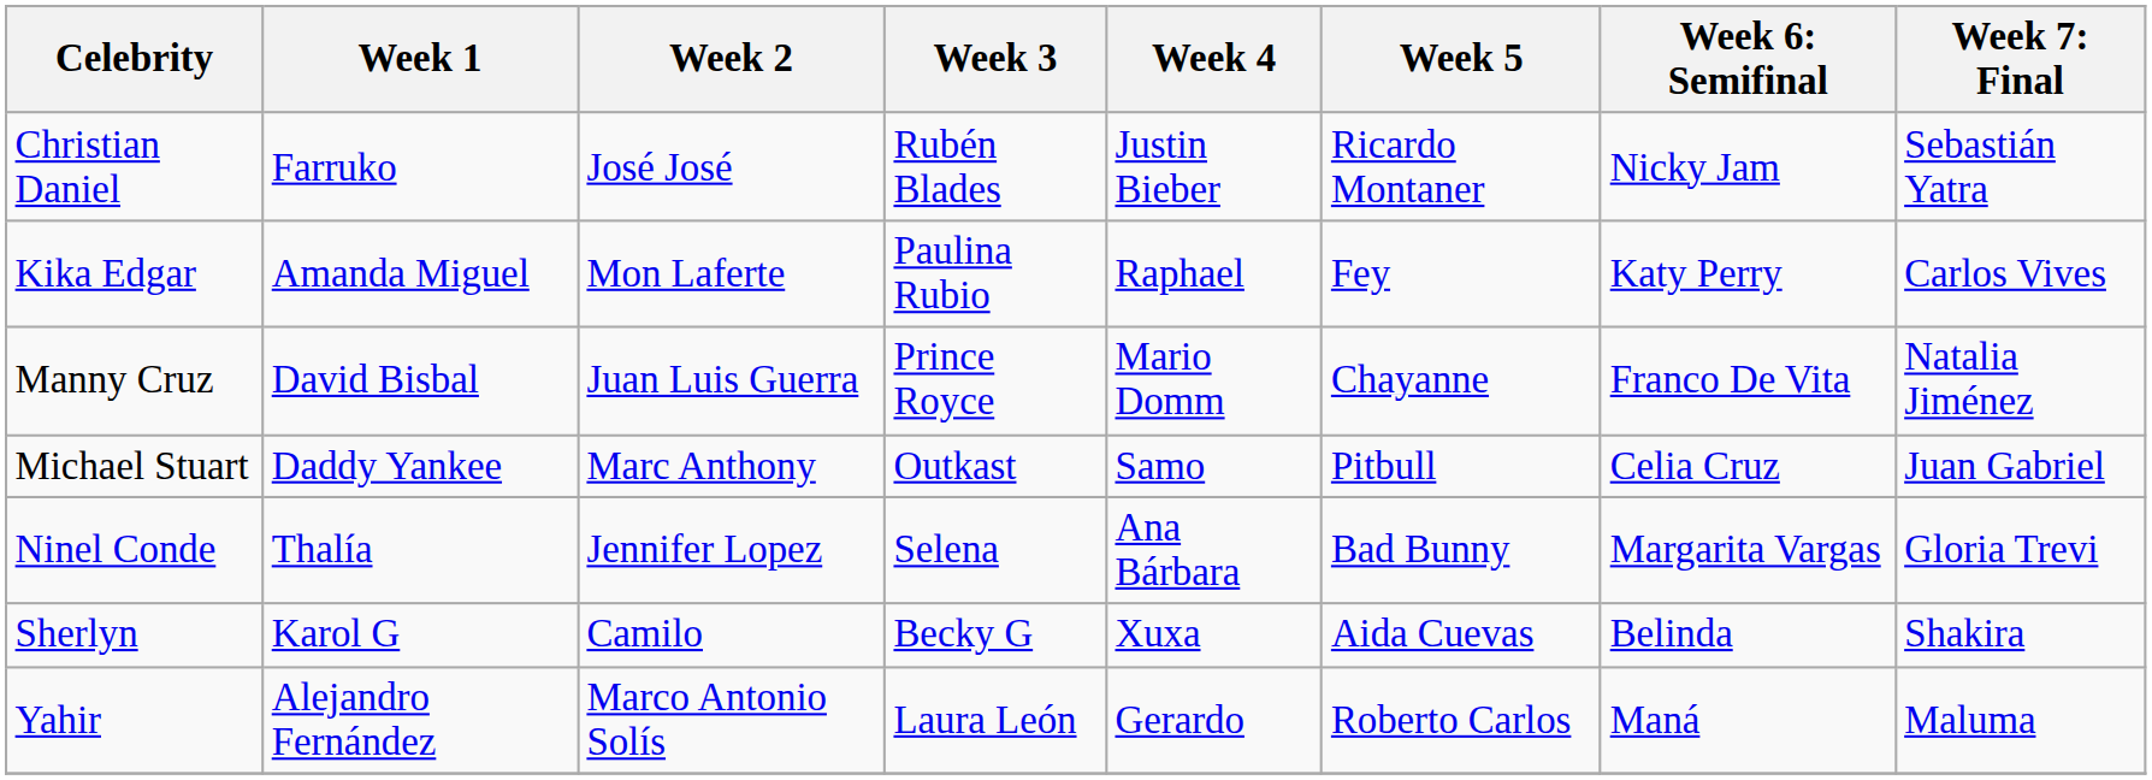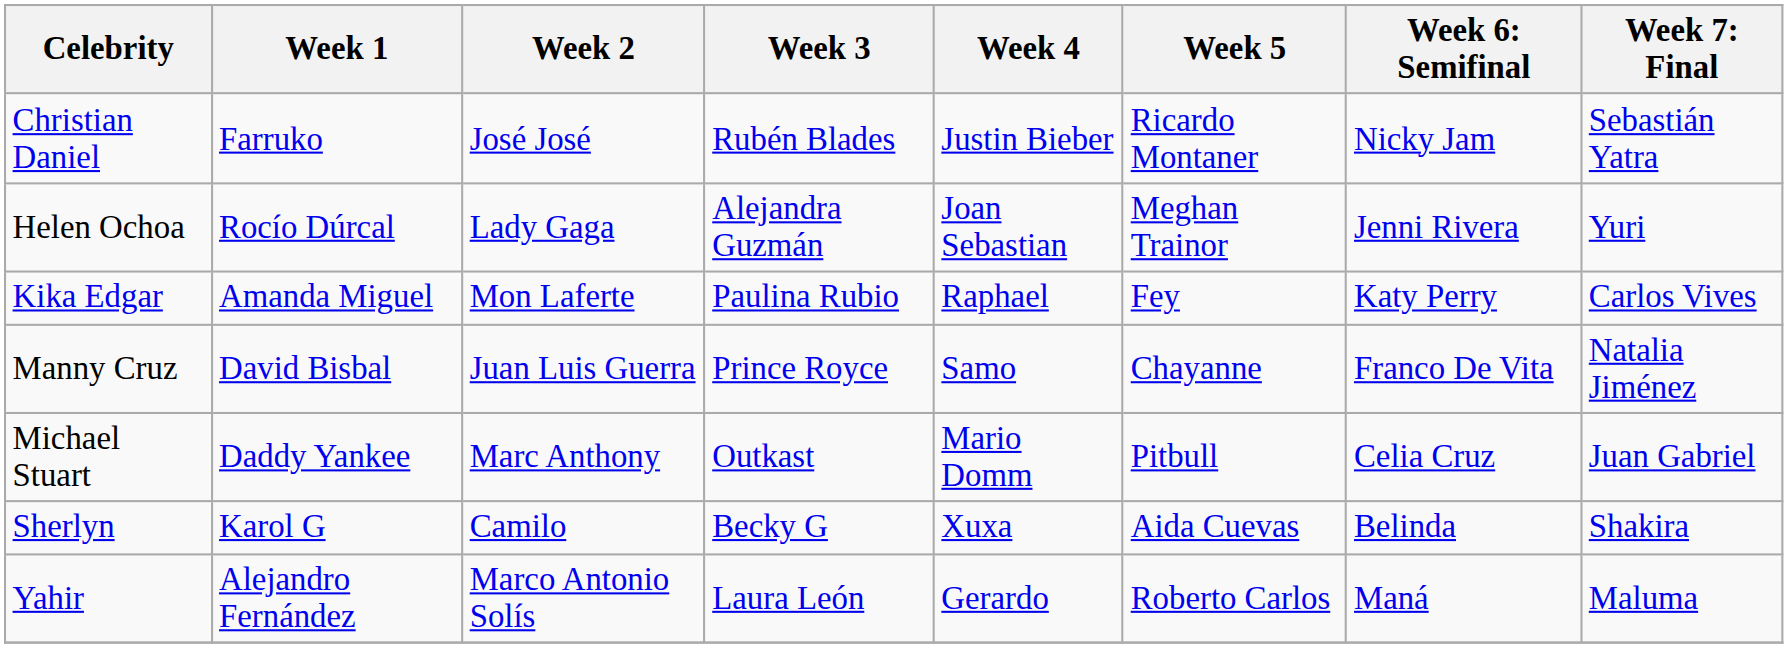+ row: Helen Ochoa | Rocío Dúrcal | Lady Gaga | Alejandra Guzmán | Joan Sebastian | Meghan Trainor | Jenni Rivera | Yuri
Manny Cruz | Week 4: Mario Domm -> Samo
Michael Stuart | Week 4: Samo -> Mario Domm
- row: Ninel Conde | Thalía | Jennifer Lopez | Selena | Ana Bárbara | Bad Bunny | Margarita Vargas | Gloria Trevi
